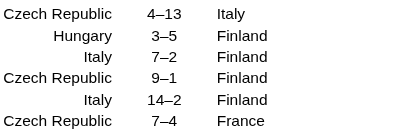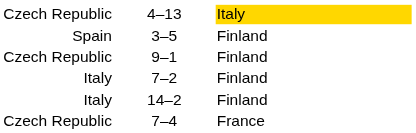4–13 | column 3: no background -> gold background
3–5 | column 1: Hungary -> Spain
rows swapped: 9–1 <-> 7–2
